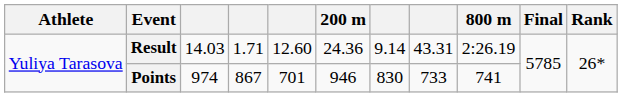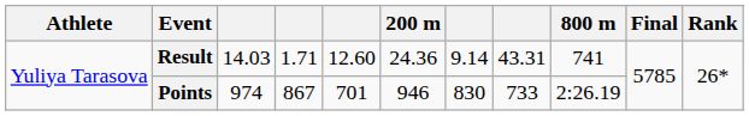Result | 800 m: 2:26.19 -> 741
Points | 800 m: 741 -> 2:26.19
